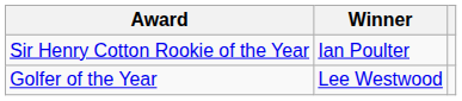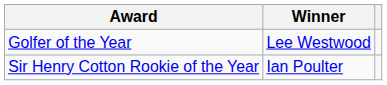rows swapped: Golfer of the Year <-> Sir Henry Cotton Rookie of the Year
